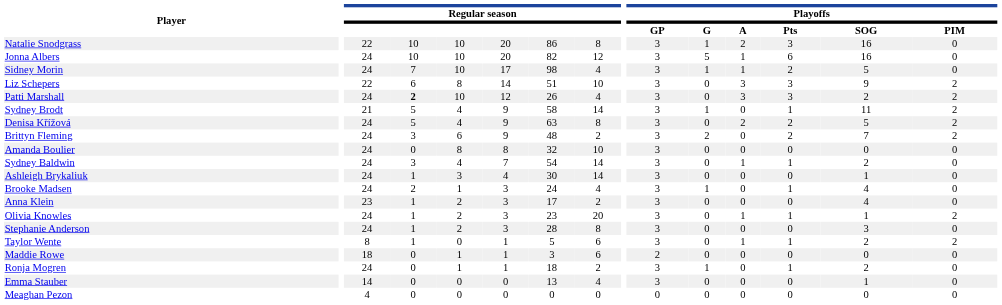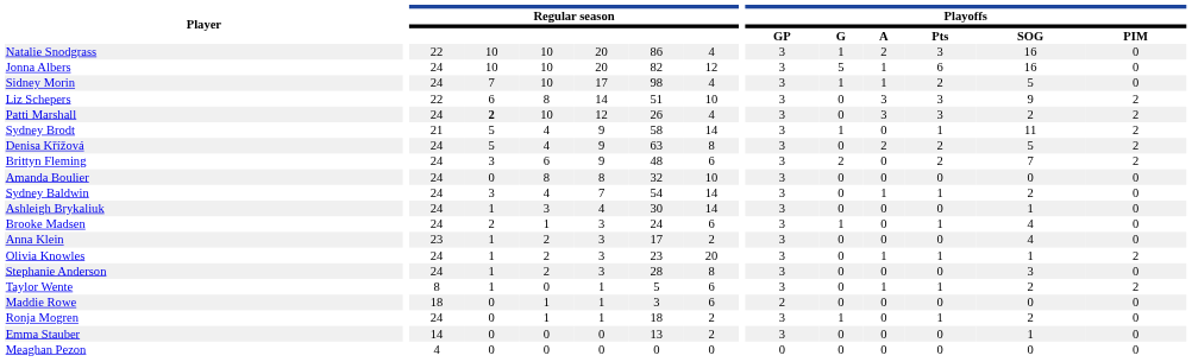Natalie Snodgrass | column 8: 8 -> 4
Brittyn Fleming | column 8: 2 -> 6
Brooke Madsen | column 8: 4 -> 6
Emma Stauber | column 8: 4 -> 2
